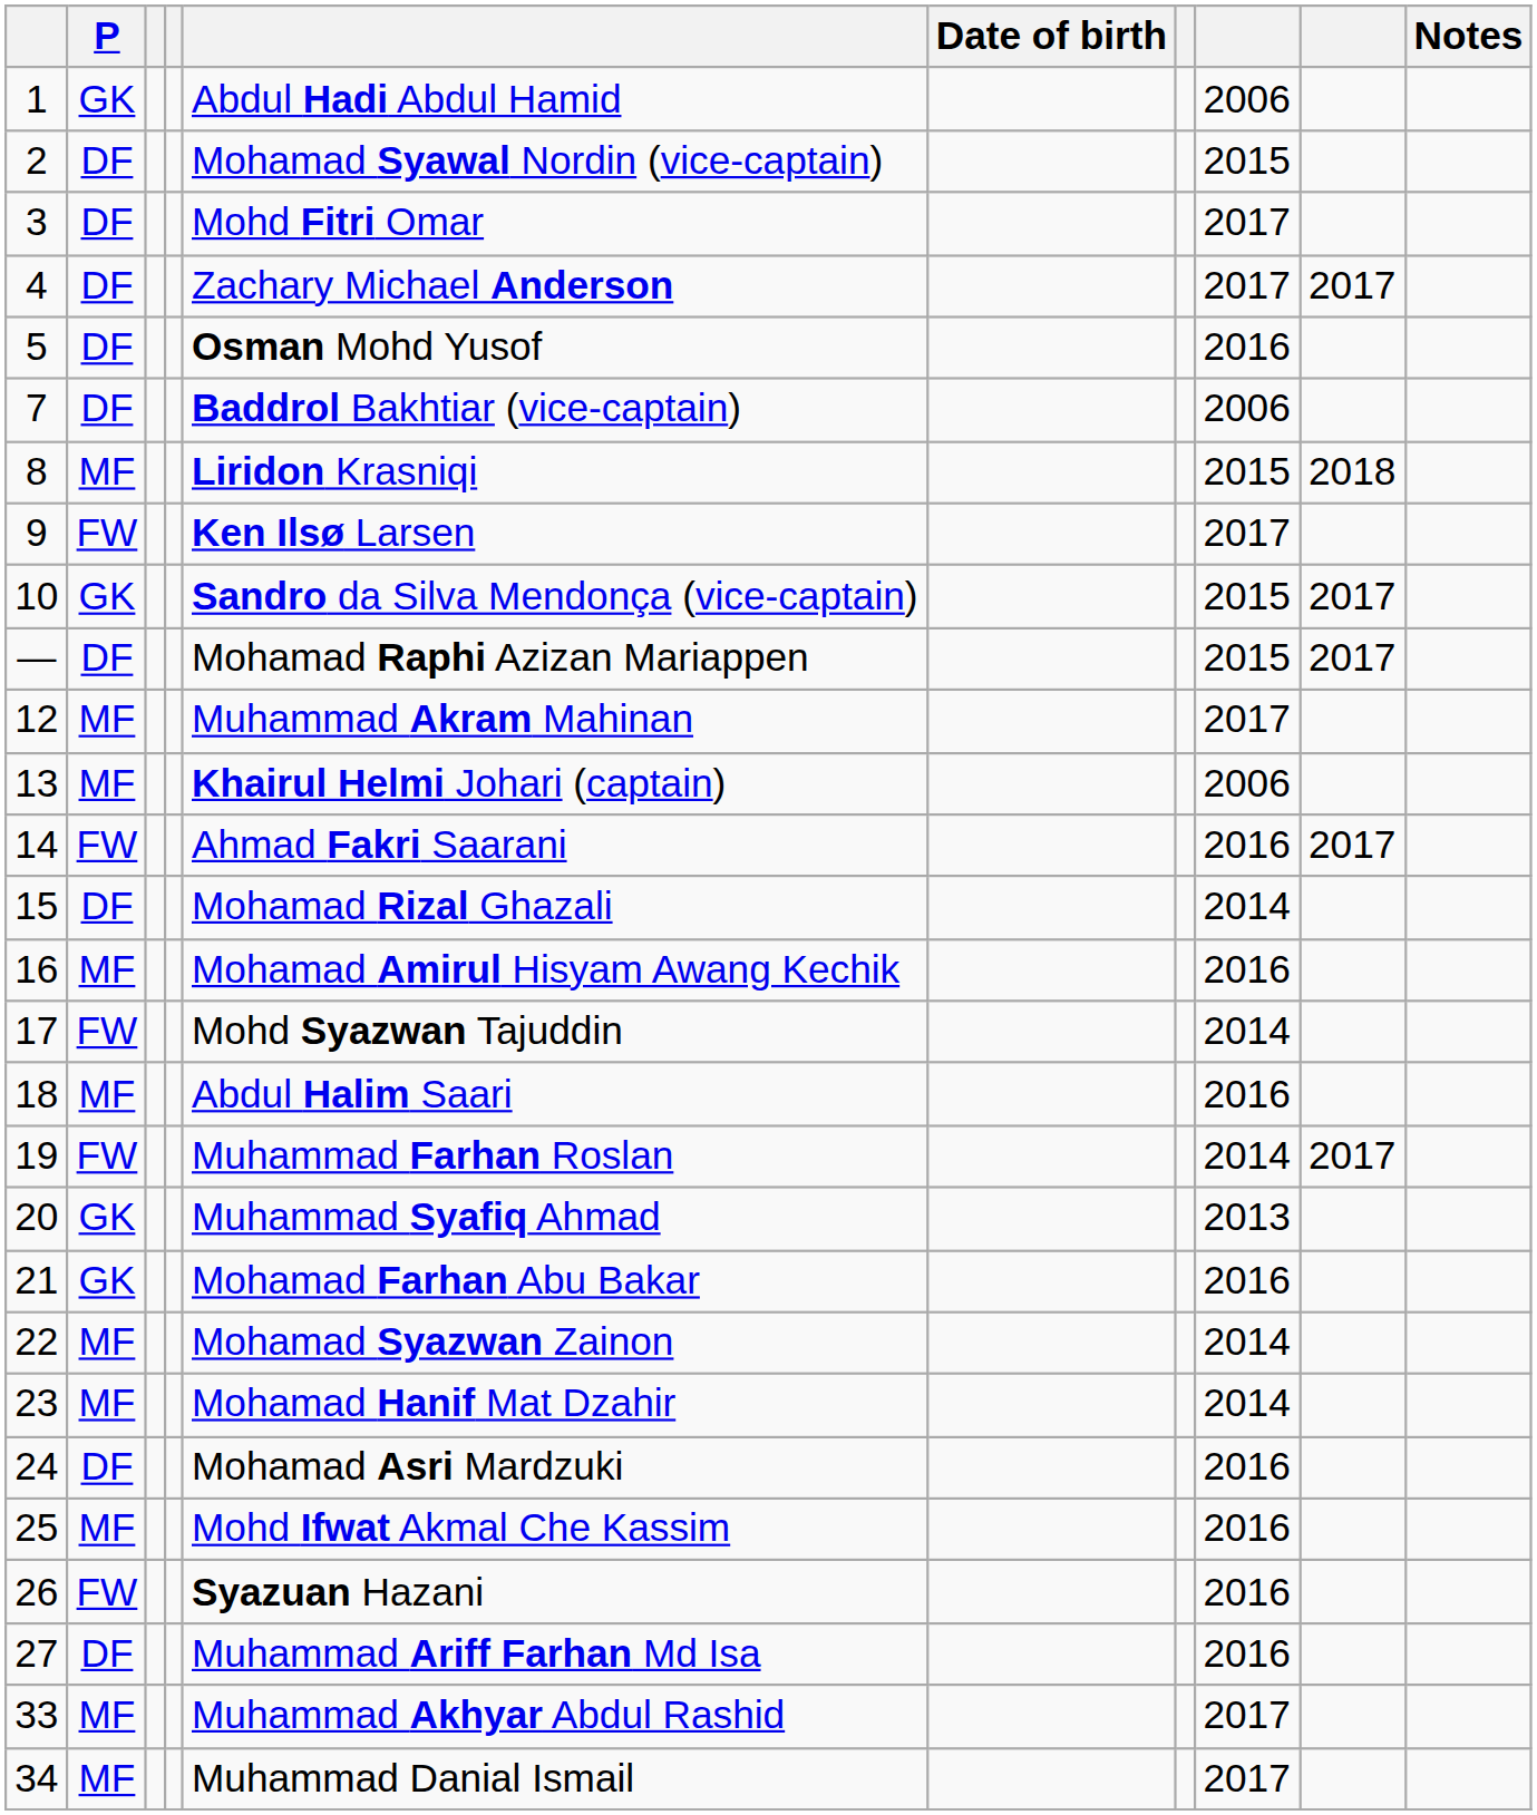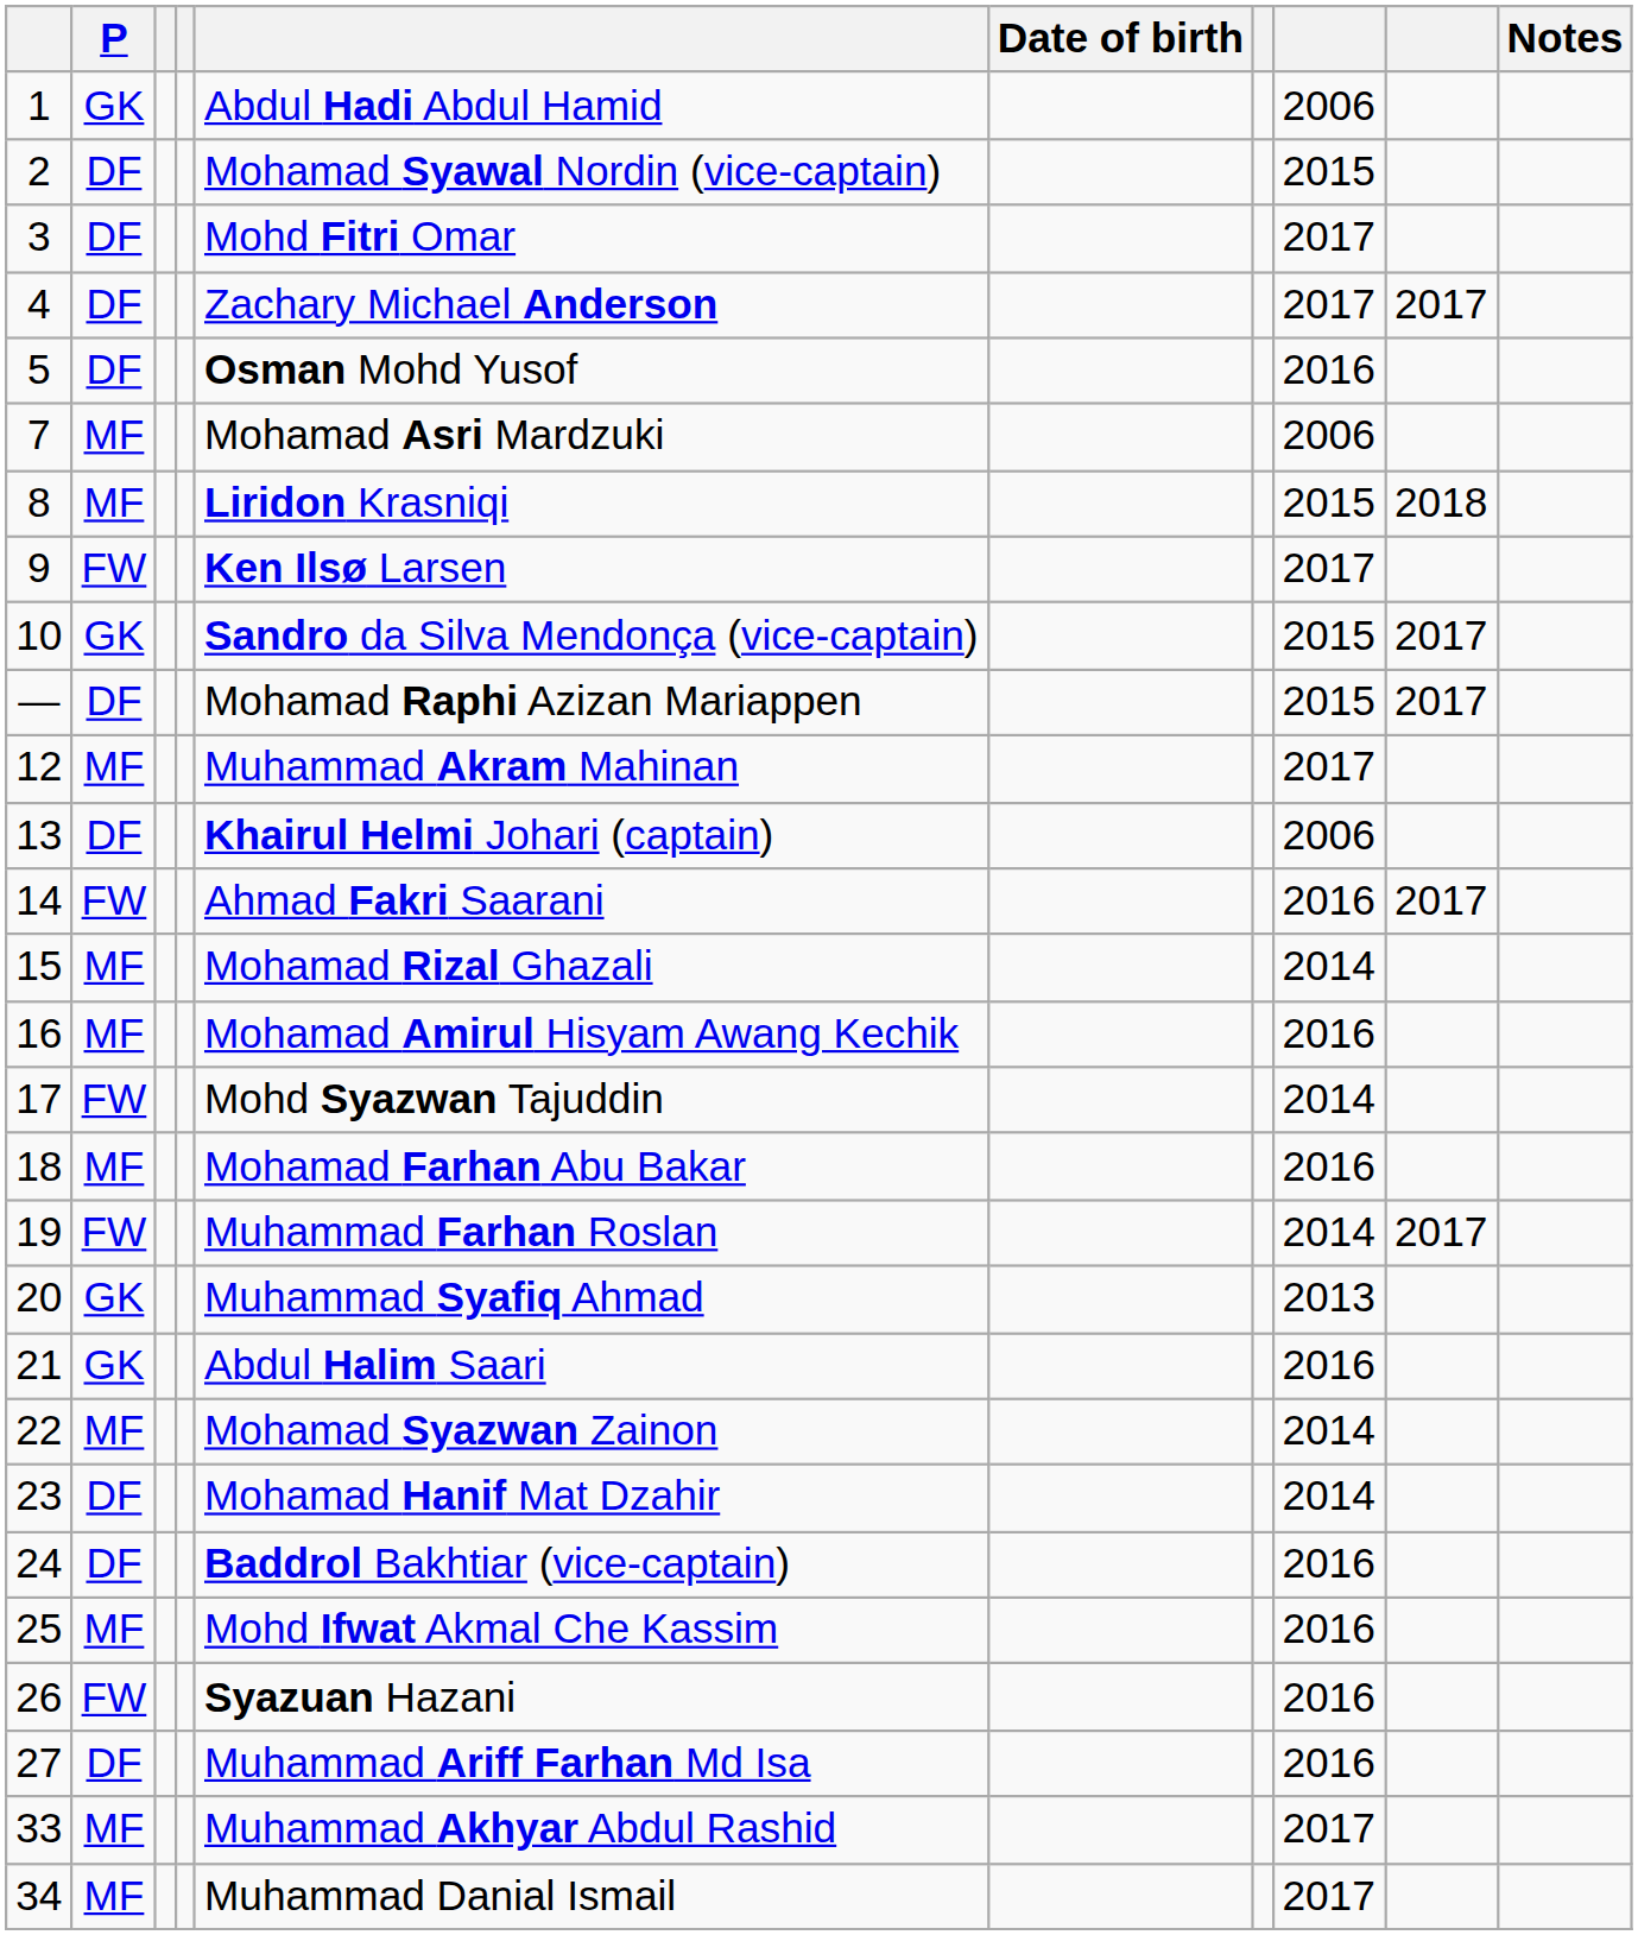7 | P: DF -> MF
7 | column 5: Baddrol Bakhtiar (vice-captain) -> Mohamad Asri Mardzuki
13 | P: MF -> DF
15 | P: DF -> MF
18 | column 5: Abdul Halim Saari -> Mohamad Farhan Abu Bakar
21 | column 5: Mohamad Farhan Abu Bakar -> Abdul Halim Saari
23 | P: MF -> DF
24 | column 5: Mohamad Asri Mardzuki -> Baddrol Bakhtiar (vice-captain)
